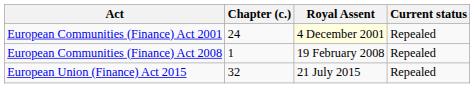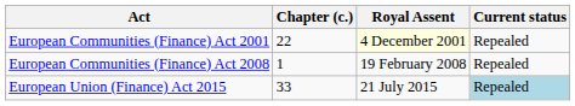European Communities (Finance) Act 2001 | Chapter (c.): 24 -> 22
European Union (Finance) Act 2015 | Chapter (c.): 32 -> 33
European Union (Finance) Act 2015 | Current status: no background -> lightblue background
